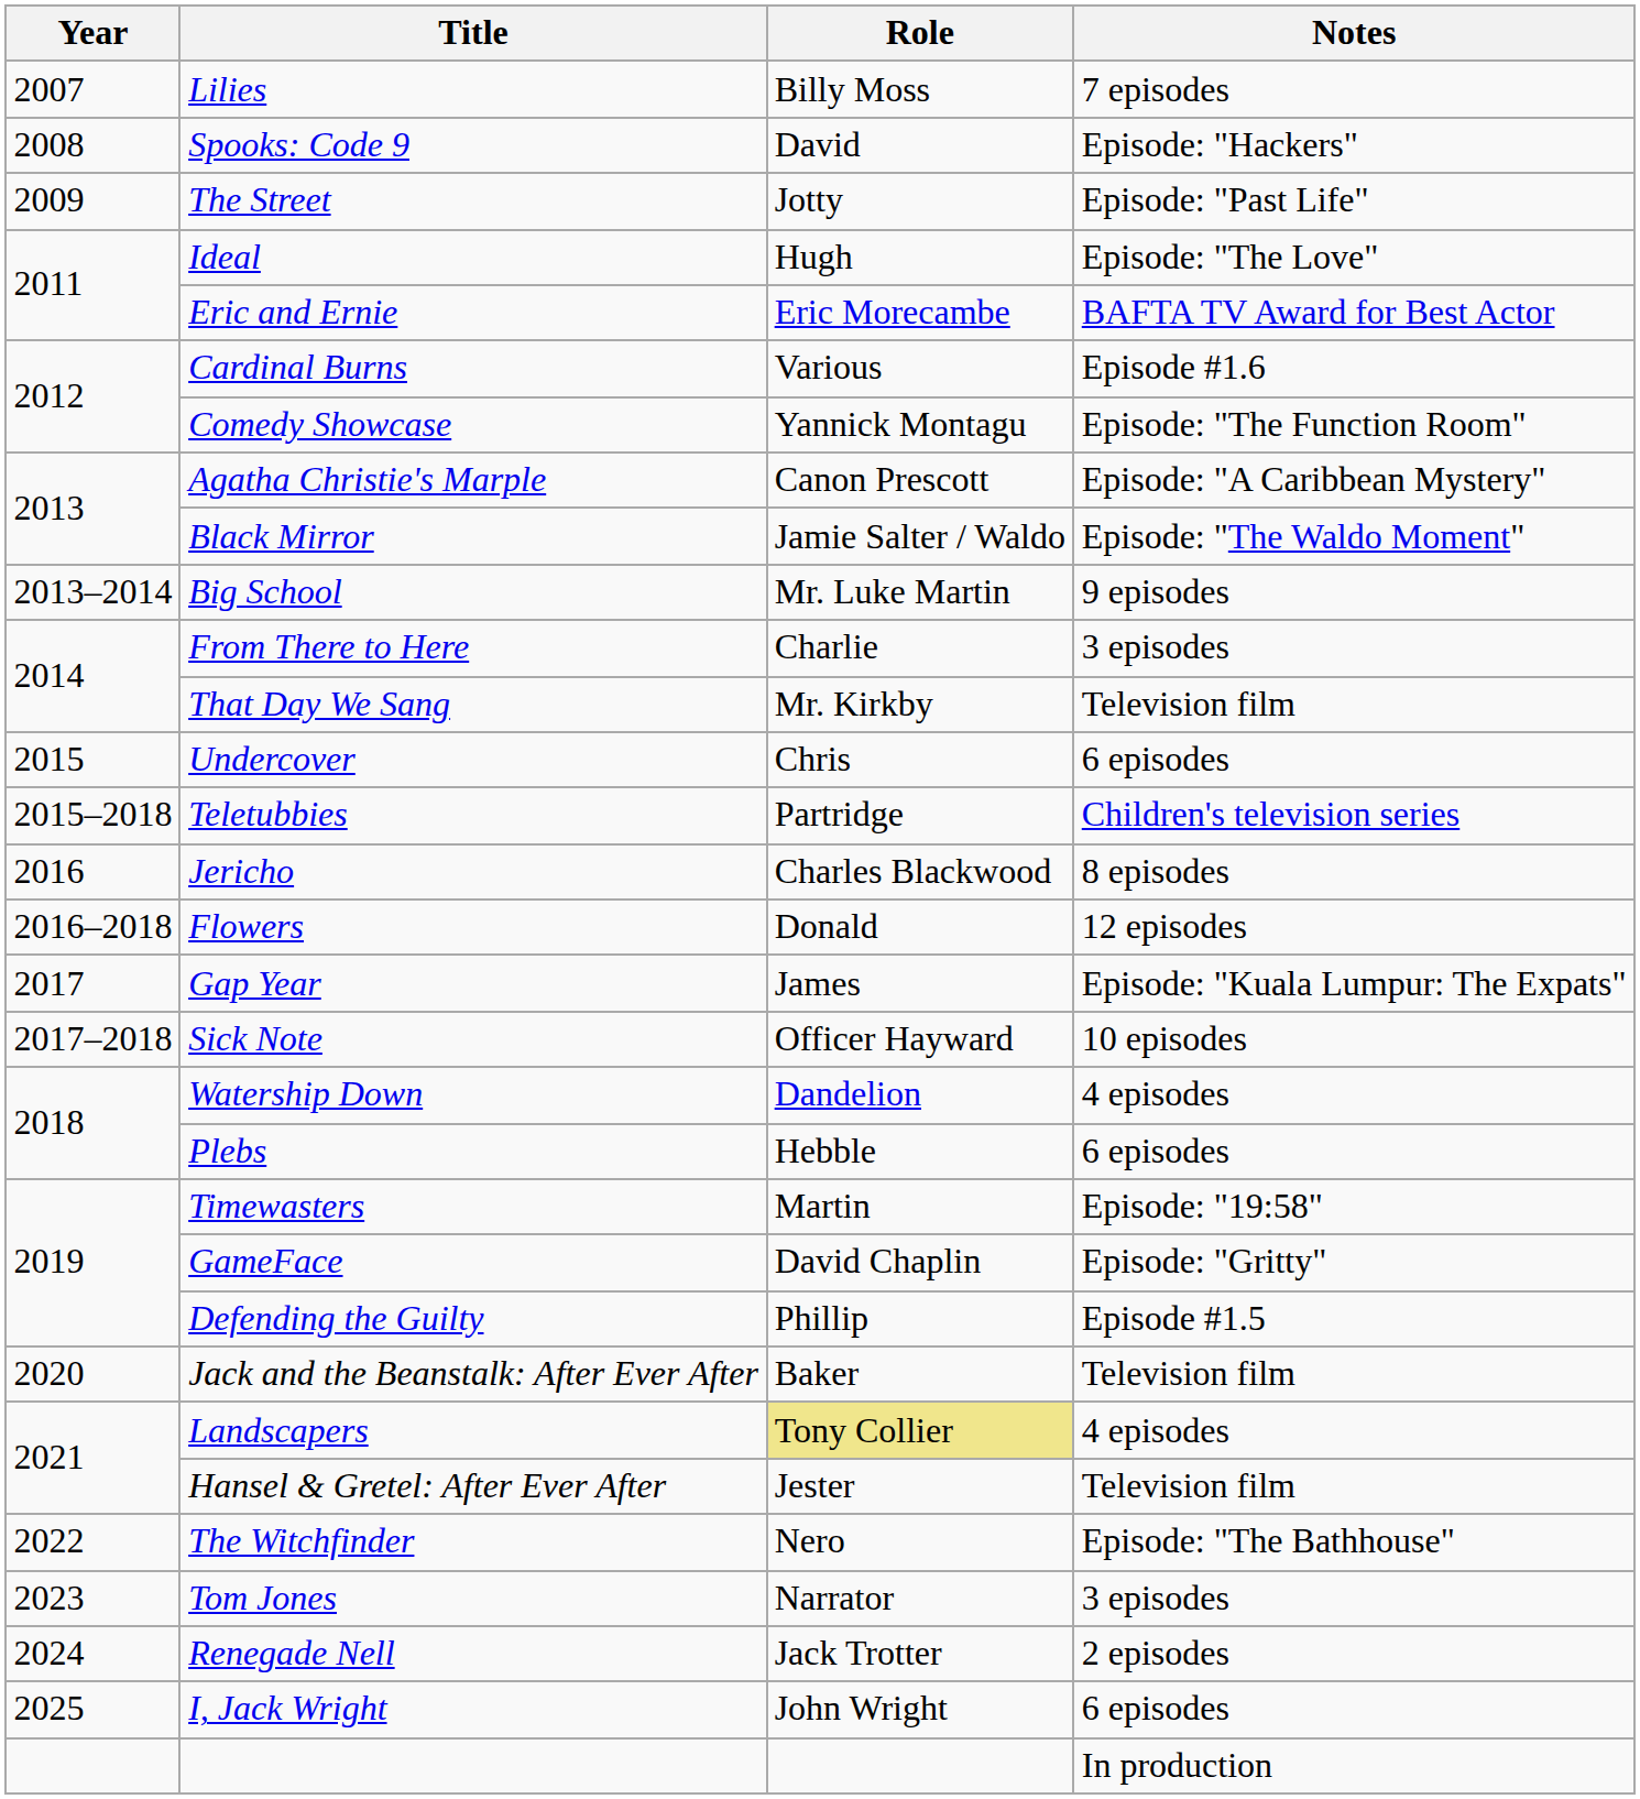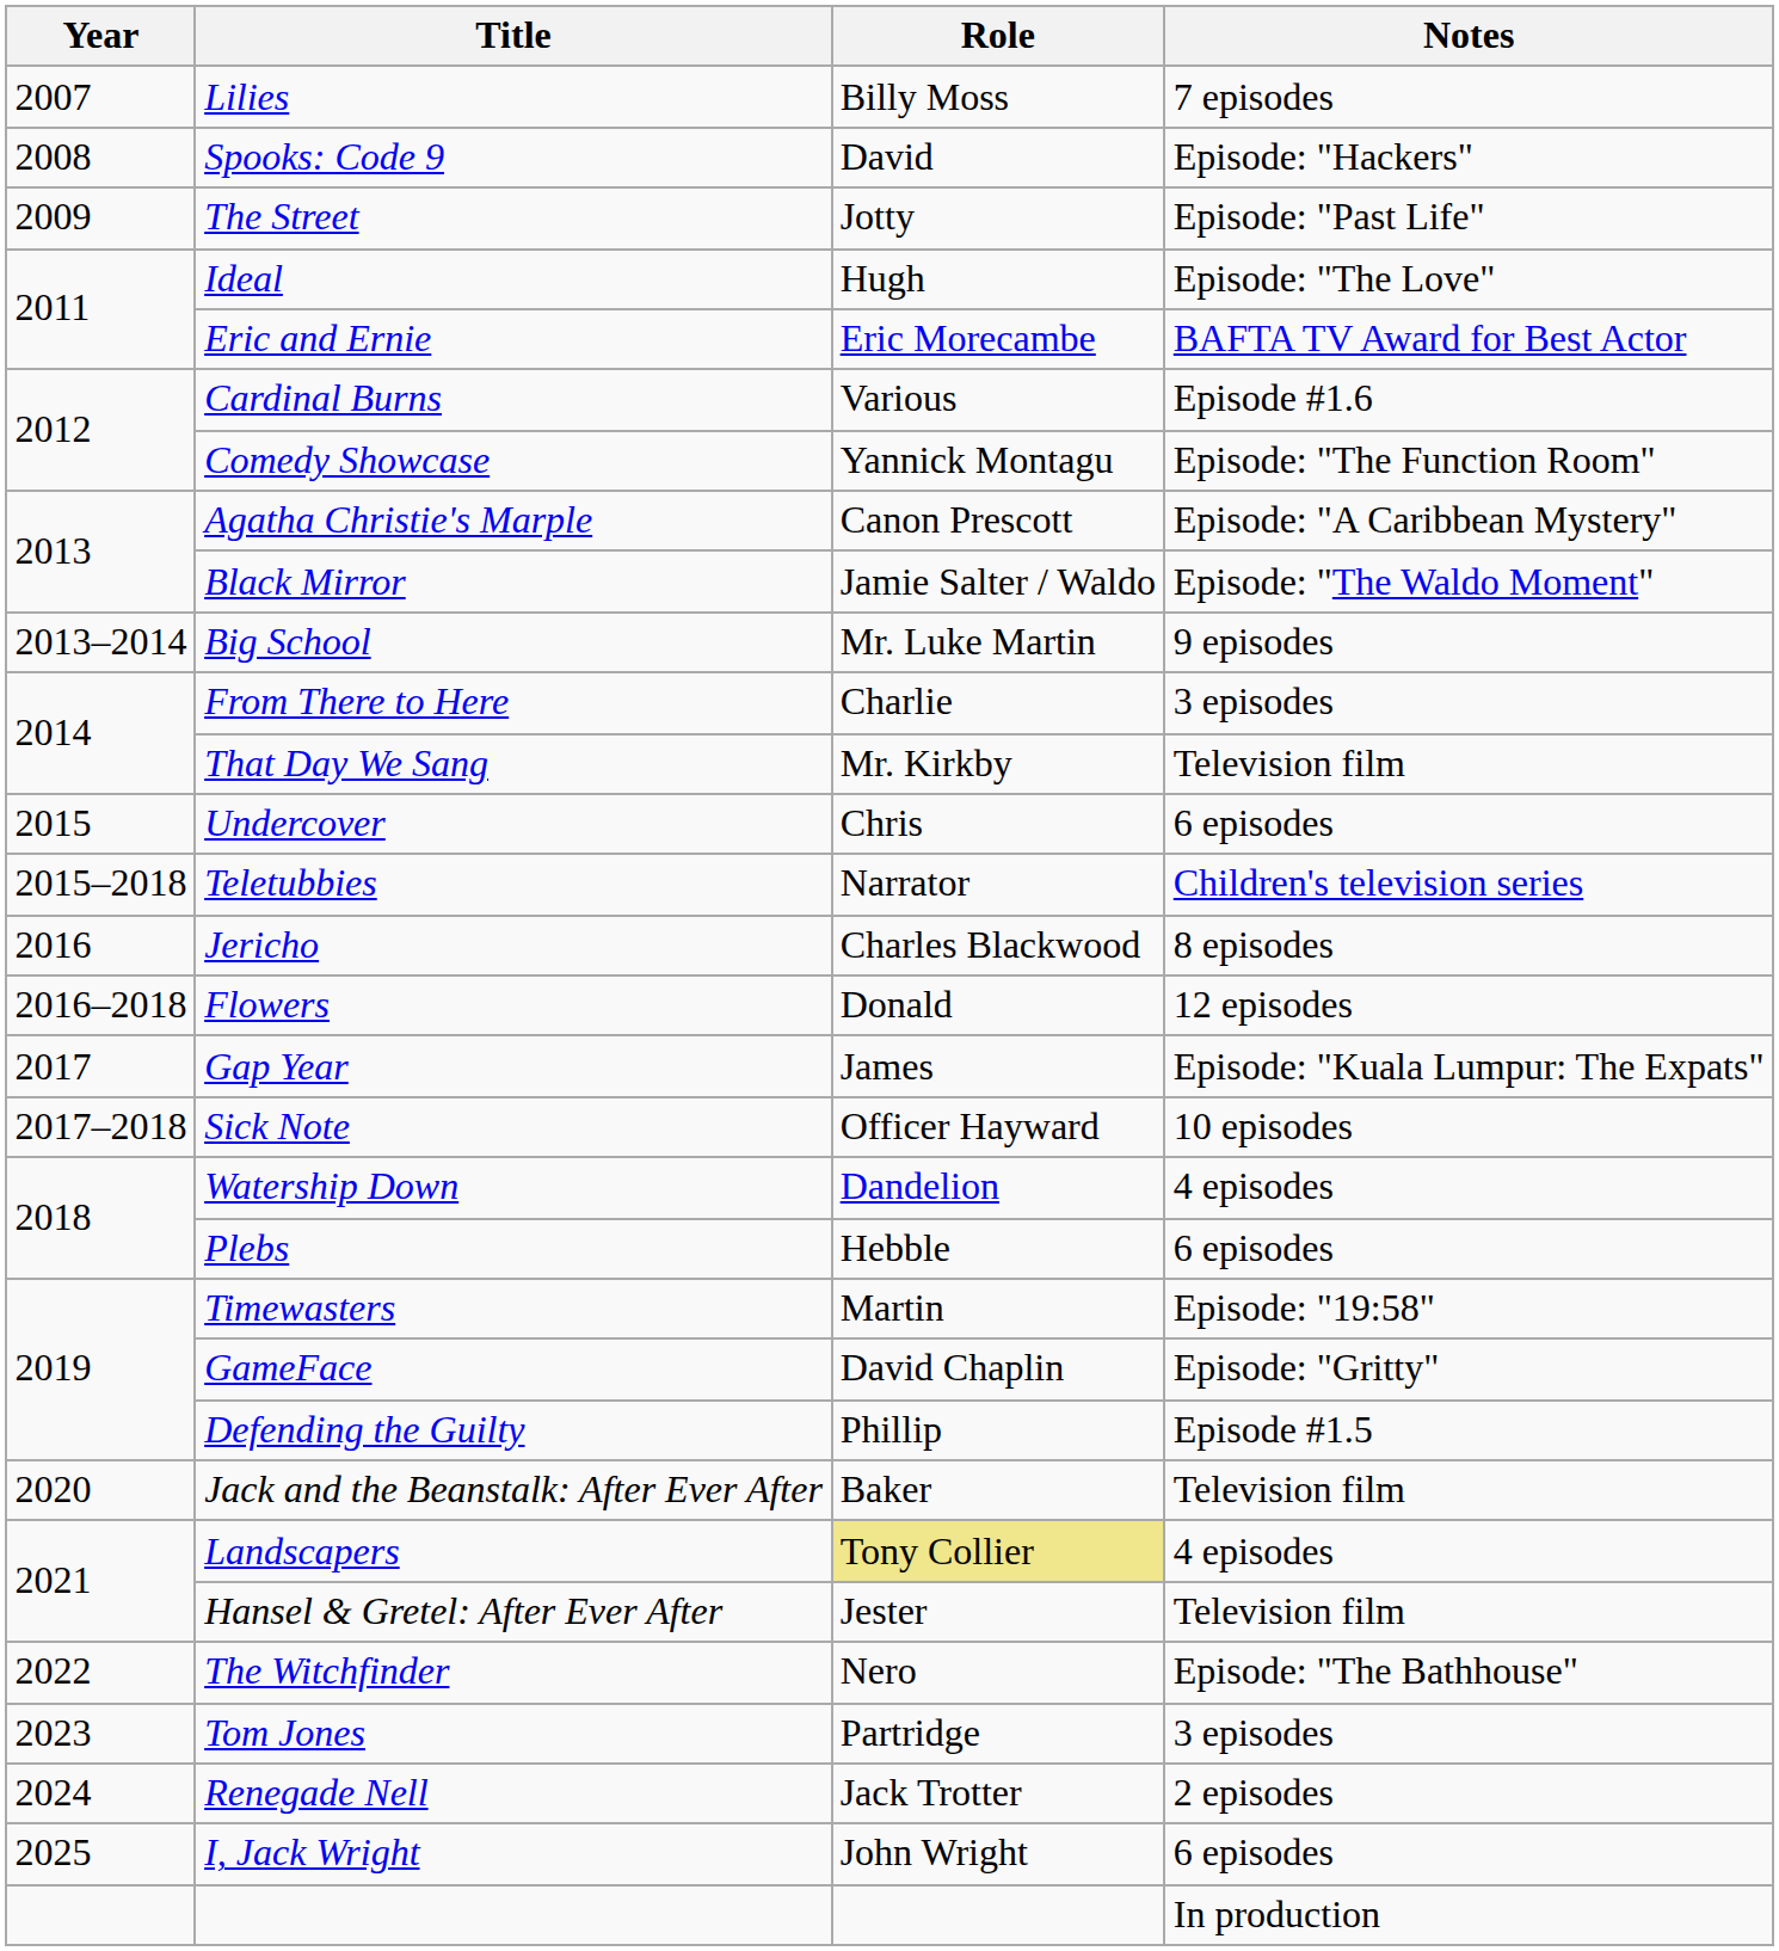Teletubbies | Role: Partridge -> Narrator
Tom Jones | Role: Narrator -> Partridge
